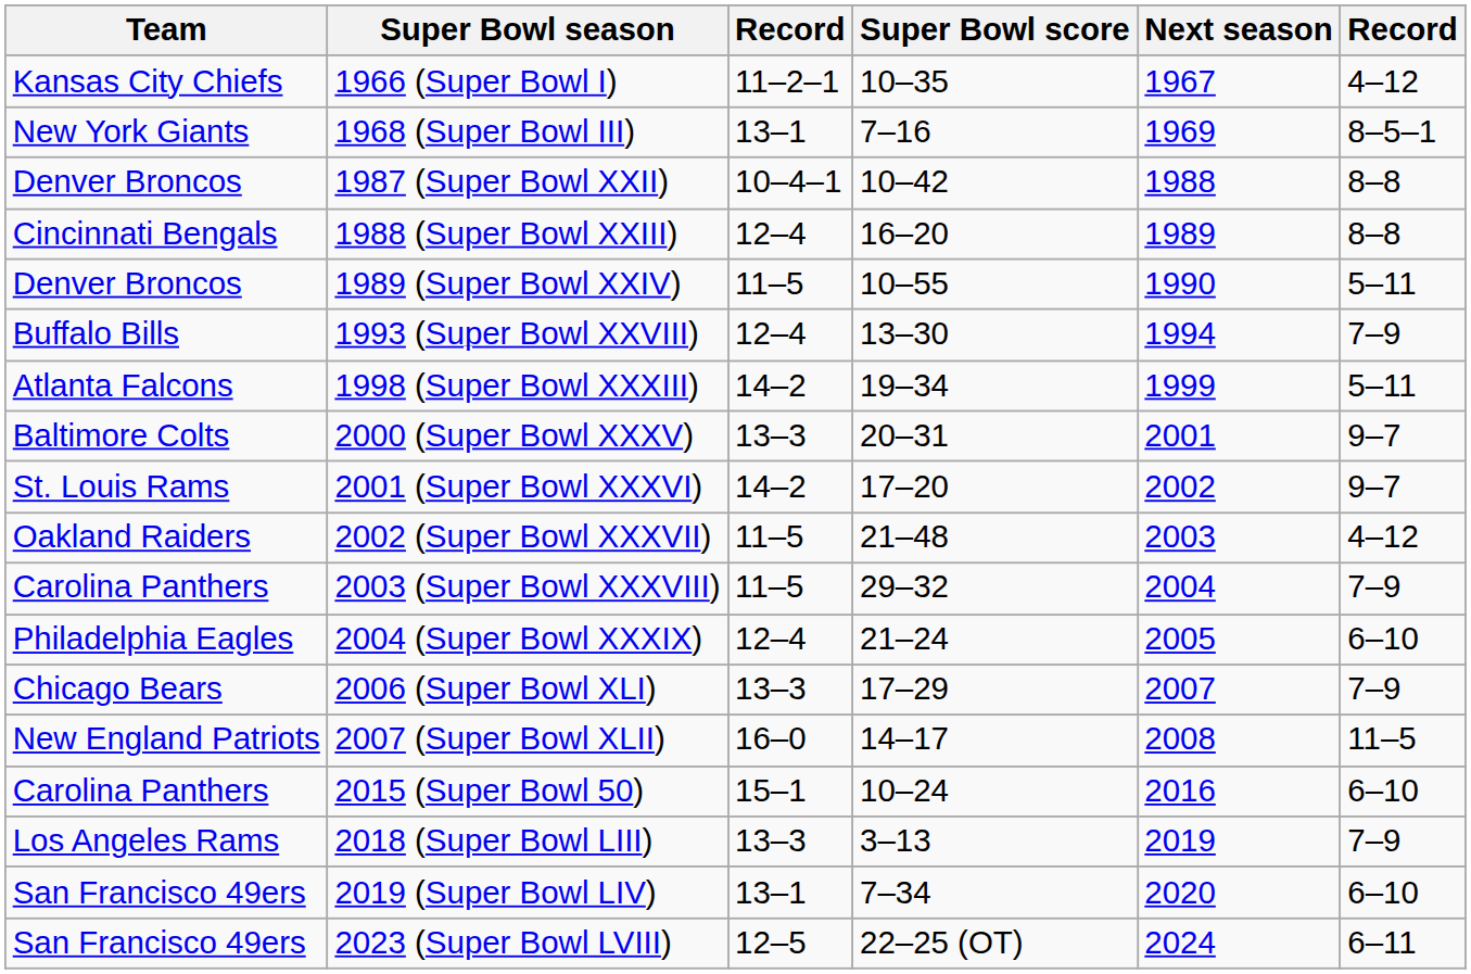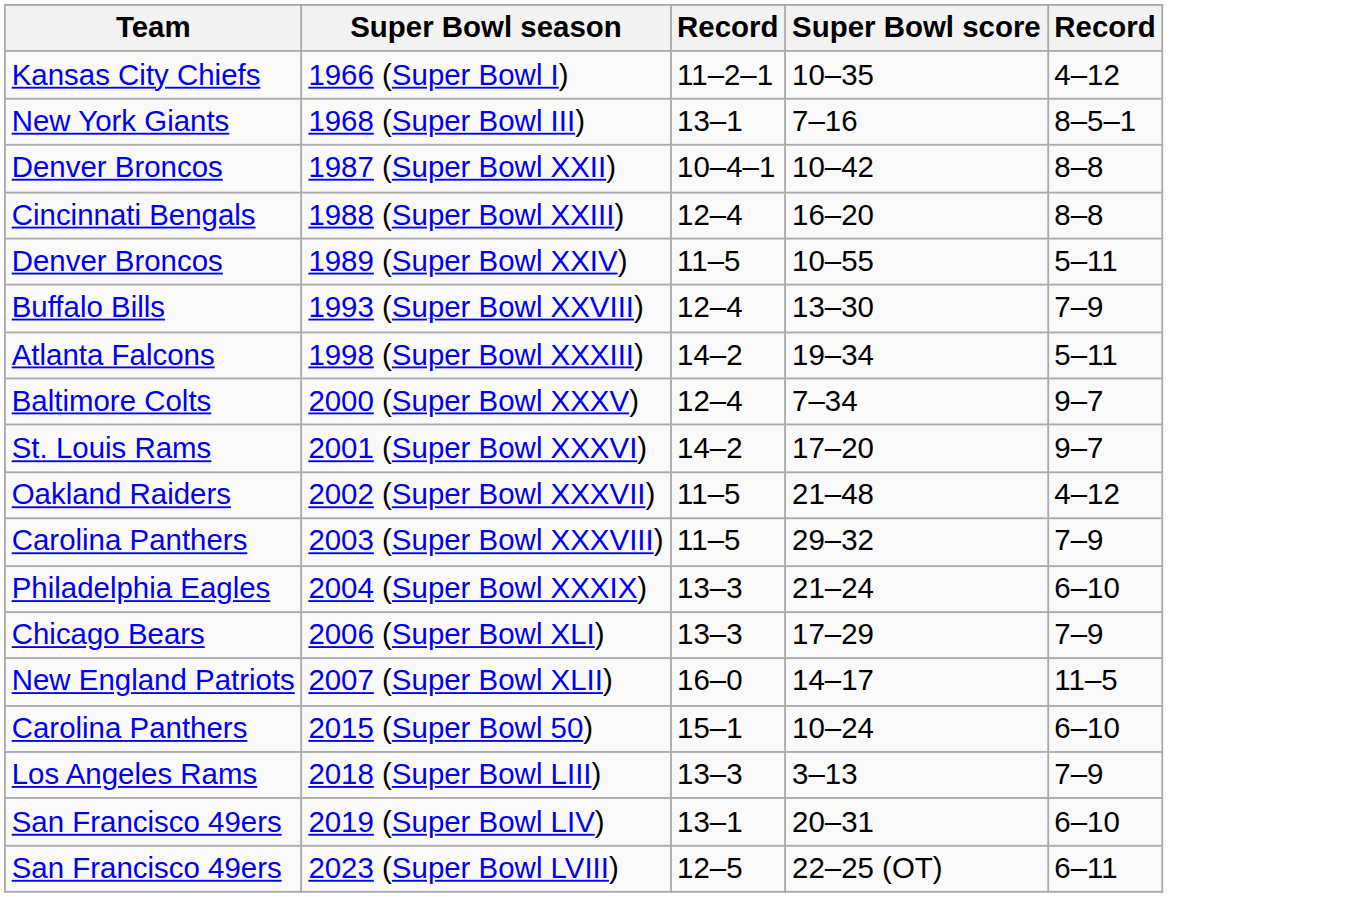- column: Next season | 1967 | 1969 | 1988 | 1989 | 1990 | 1994 | 1999 | 2001 | 2002 | 2003 | 2004 | 2005 | 2007 | 2008 | 2016 | 2019 | 2020 | 2024
2000 (Super Bowl XXXV) | column 3: 13–3 -> 12–4
2000 (Super Bowl XXXV) | Super Bowl score: 20–31 -> 7–34
2004 (Super Bowl XXXIX) | column 3: 12–4 -> 13–3
2019 (Super Bowl LIV) | Super Bowl score: 7–34 -> 20–31
